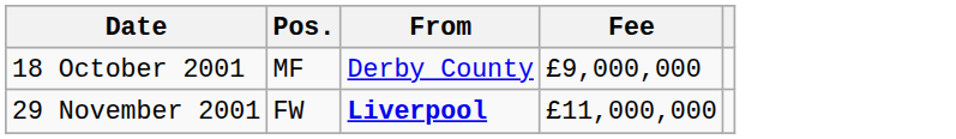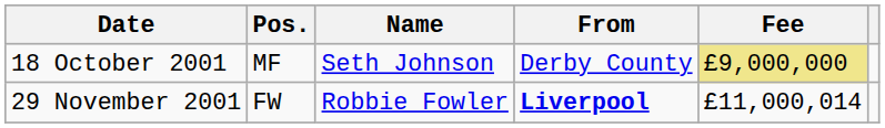+ column: Name | Seth Johnson | Robbie Fowler
18 October 2001 | Fee: no background -> khaki background
29 November 2001 | Fee: £11,000,000 -> £11,000,014
